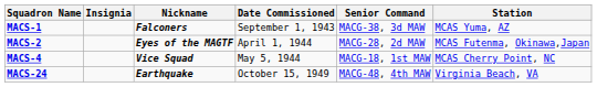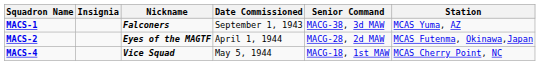- row: MACS-24 | Earthquake | October 15, 1949 | MACG-48, 4th MAW | Virginia Beach, VA
